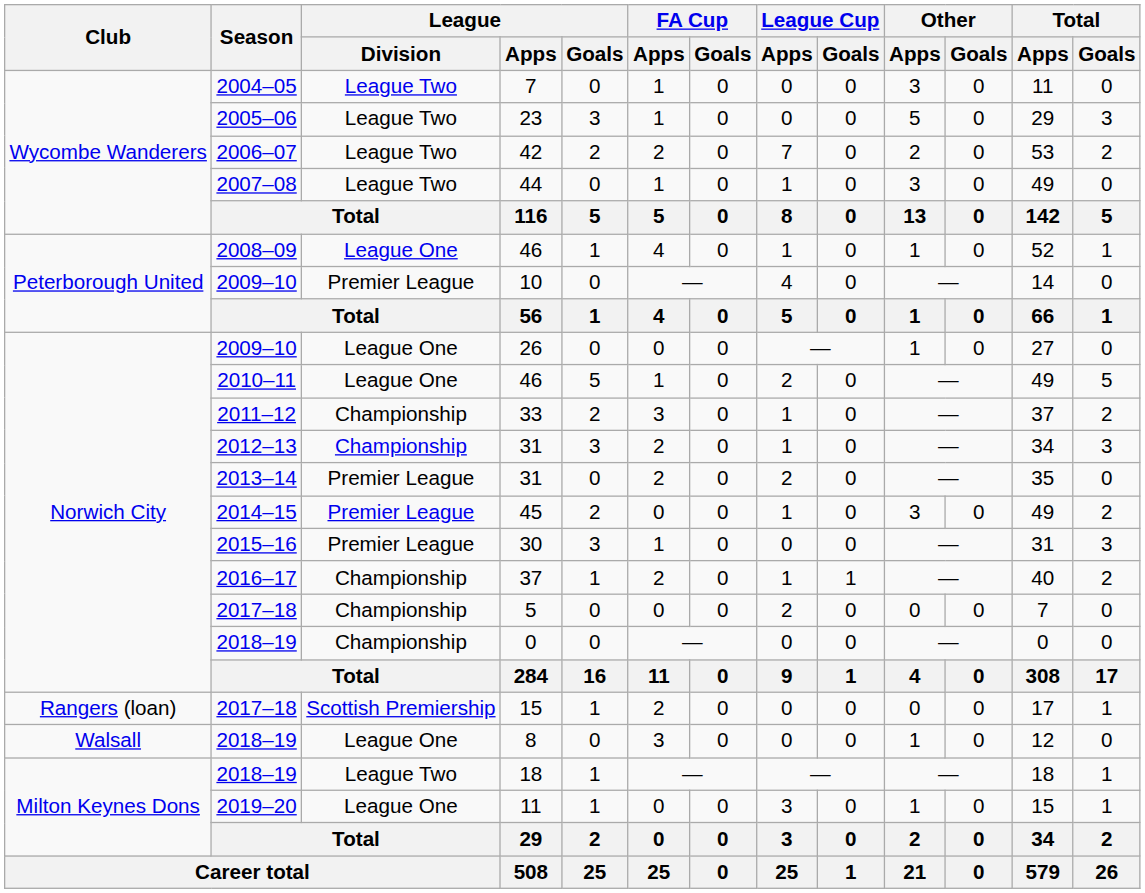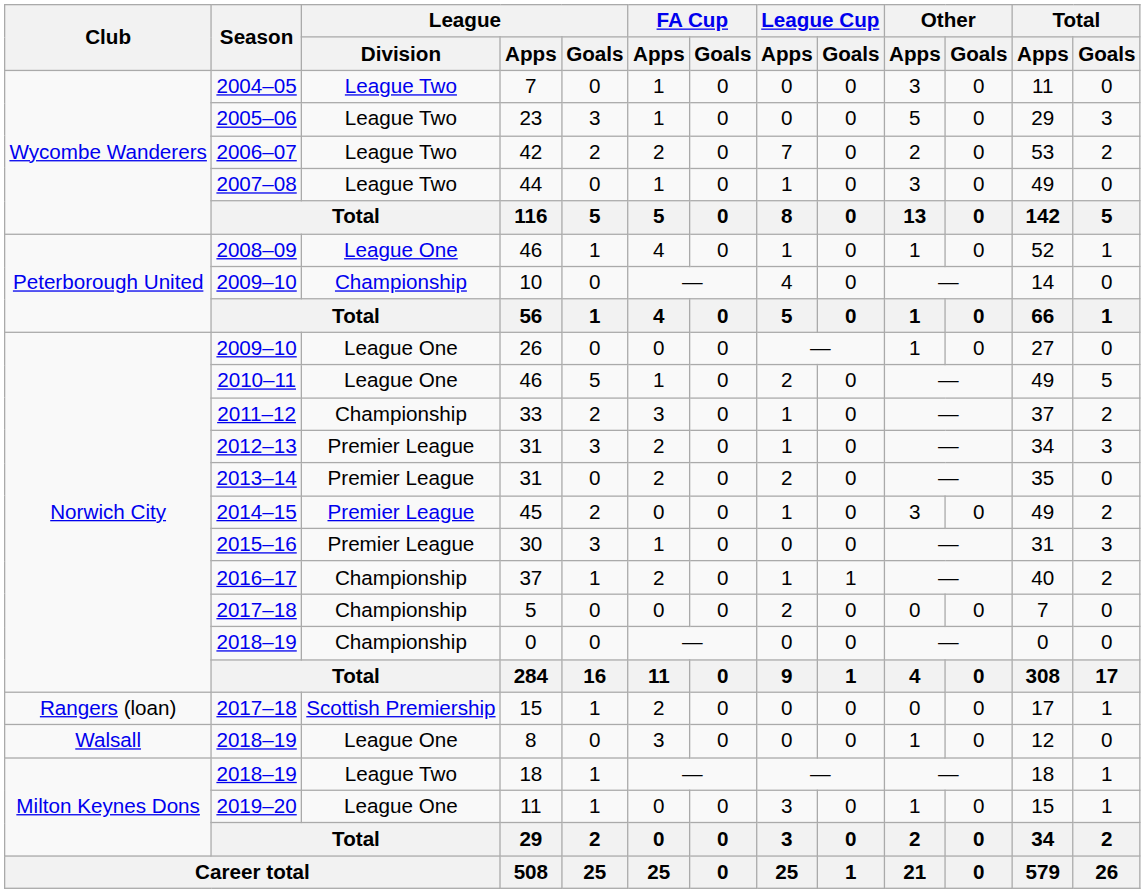10 | League / Division: Premier League -> Championship
2012–13 / 31 | League / Division: Championship -> Premier League
